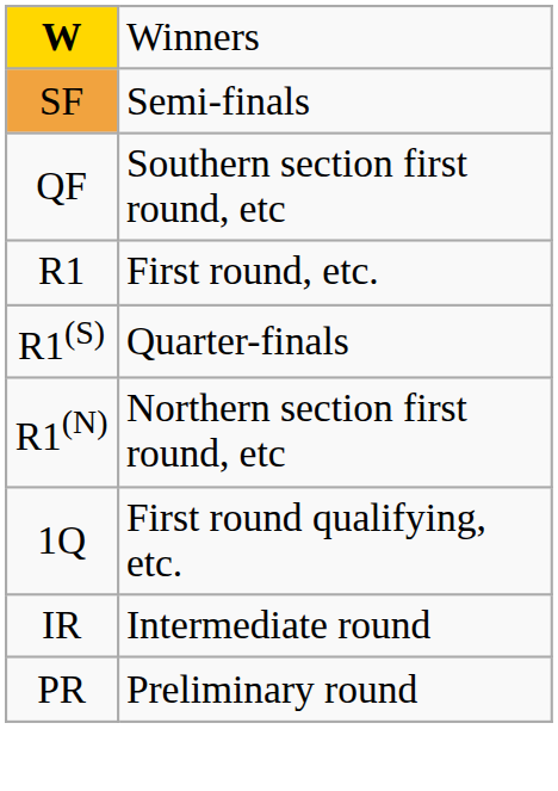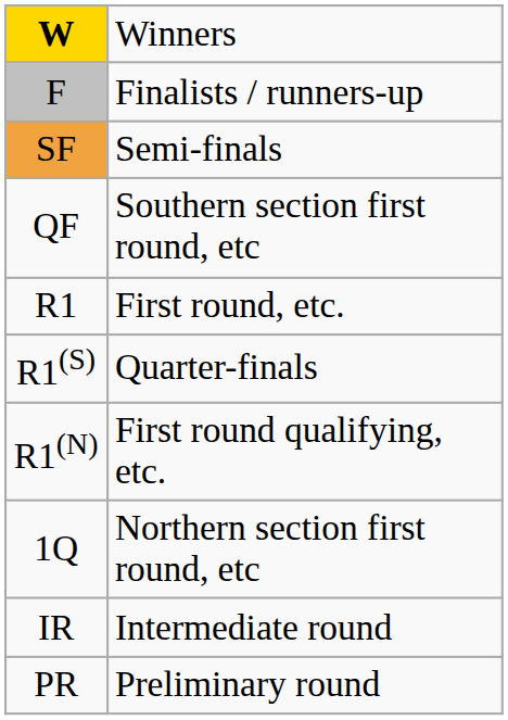+ row: F | Finalists / runners-up
R1(N) | column 2: Northern section first round, etc -> First round qualifying, etc.
1Q | column 2: First round qualifying, etc. -> Northern section first round, etc
